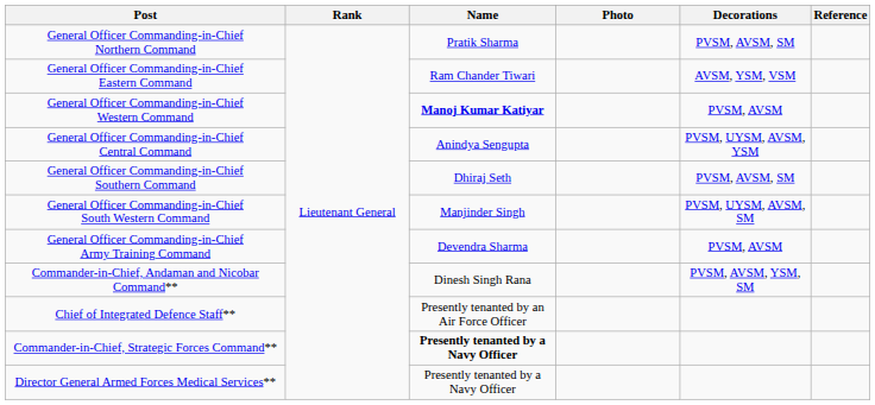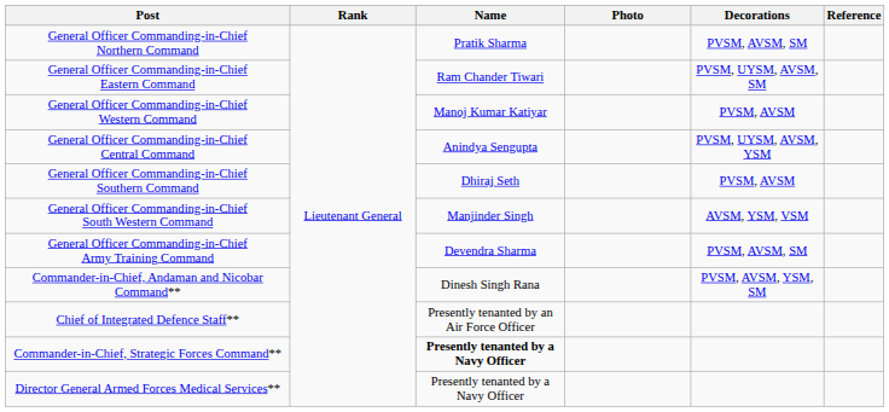General Officer Commanding-in-Chief Eastern Command | Decorations: AVSM, YSM, VSM -> PVSM, UYSM, AVSM, SM
General Officer Commanding-in-Chief Western Command | Name: bold -> normal
General Officer Commanding-in-Chief Southern Command | Decorations: PVSM, AVSM, SM -> PVSM, AVSM
General Officer Commanding-in-Chief South Western Command | Decorations: PVSM, UYSM, AVSM, SM -> AVSM, YSM, VSM
General Officer Commanding-in-Chief Army Training Command | Decorations: PVSM, AVSM -> PVSM, AVSM, SM
